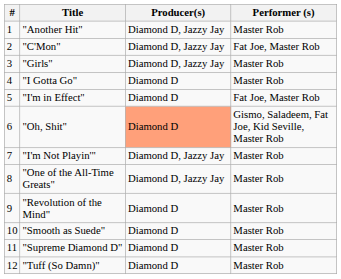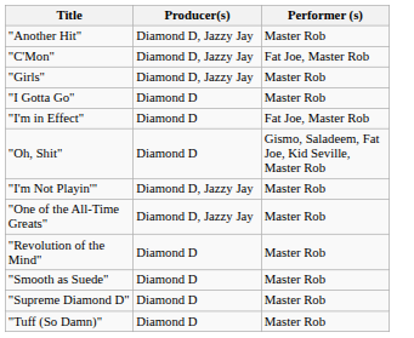- column: # | 1 | 2 | 3 | 4 | 5 | 6 | 7 | 8 | 9 | 10 | 11 | 12
"Oh, Shit" | Producer(s): lightsalmon background -> no background
